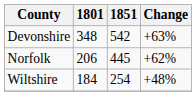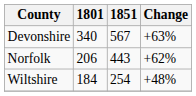Devonshire | 1801: 348 -> 340
Devonshire | 1851: 542 -> 567
Norfolk | 1851: 445 -> 443
